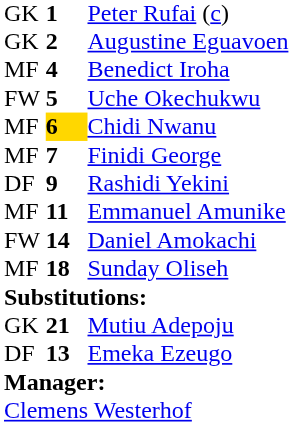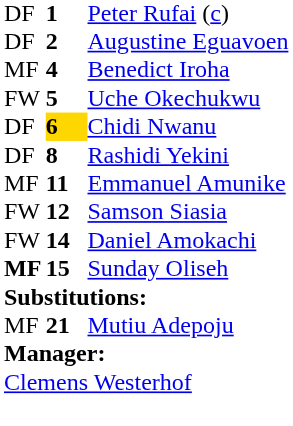Peter Rufai (c) | column 1: GK -> DF
Augustine Eguavoen | column 1: GK -> DF
Chidi Nwanu | column 1: MF -> DF
- row: MF | 7 | Finidi George
Rashidi Yekini | column 2: 9 -> 8
+ row: FW | 12 | Samson Siasia
Sunday Oliseh | column 1: normal -> bold
Sunday Oliseh | column 2: 18 -> 15
Mutiu Adepoju | column 1: GK -> MF
- row: DF | 13 | Emeka Ezeugo
